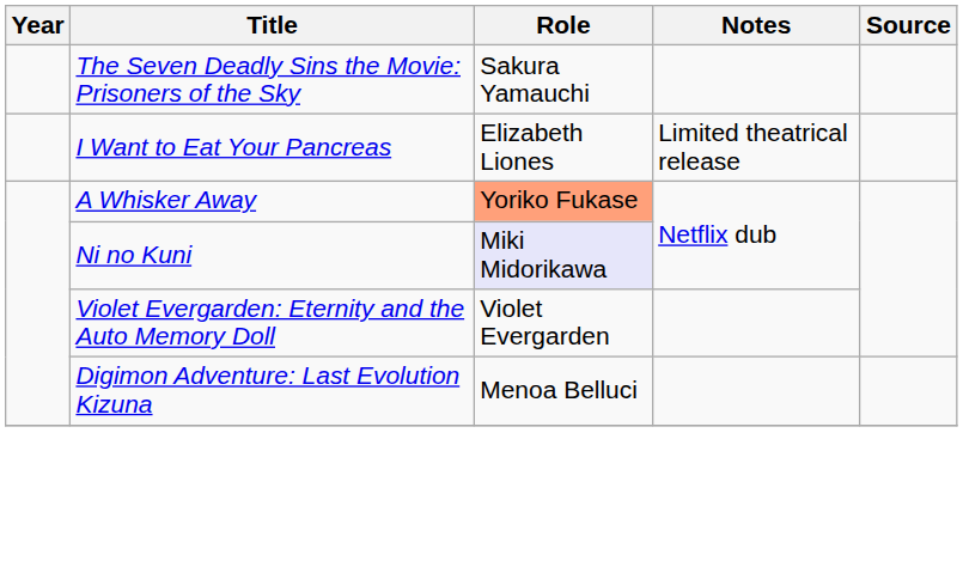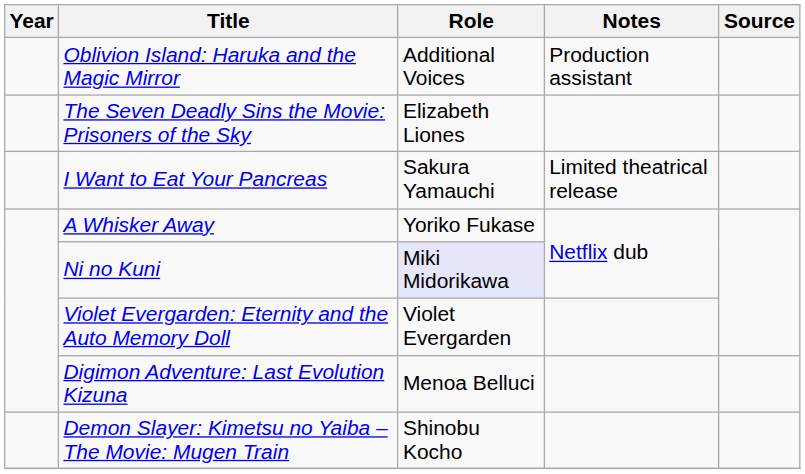+ row: Oblivion Island: Haruka and the Magic Mirror | Additional Voices | Production assistant
The Seven Deadly Sins the Movie: Prisoners of the Sky | Role: Sakura Yamauchi -> Elizabeth Liones
I Want to Eat Your Pancreas | Role: Elizabeth Liones -> Sakura Yamauchi
A Whisker Away | Role: lightsalmon background -> no background
+ row: Demon Slayer: Kimetsu no Yaiba – The Movie: Mugen Train | Shinobu Kocho
